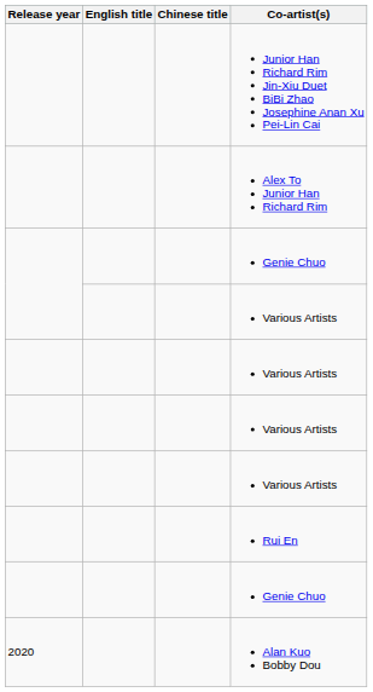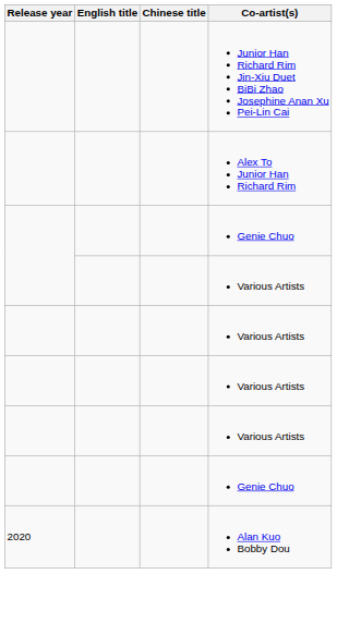- row: Rui En
